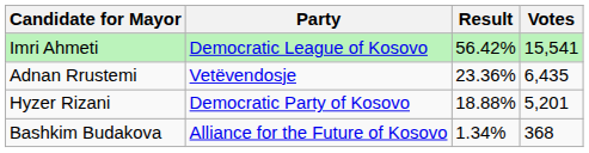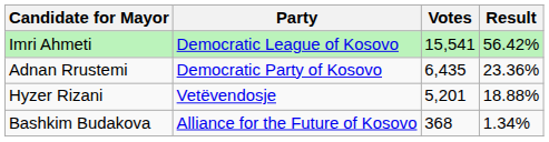columns swapped: Result <-> Votes
Adnan Rrustemi | Party: Vetëvendosje -> Democratic Party of Kosovo
Hyzer Rizani | Party: Democratic Party of Kosovo -> Vetëvendosje
